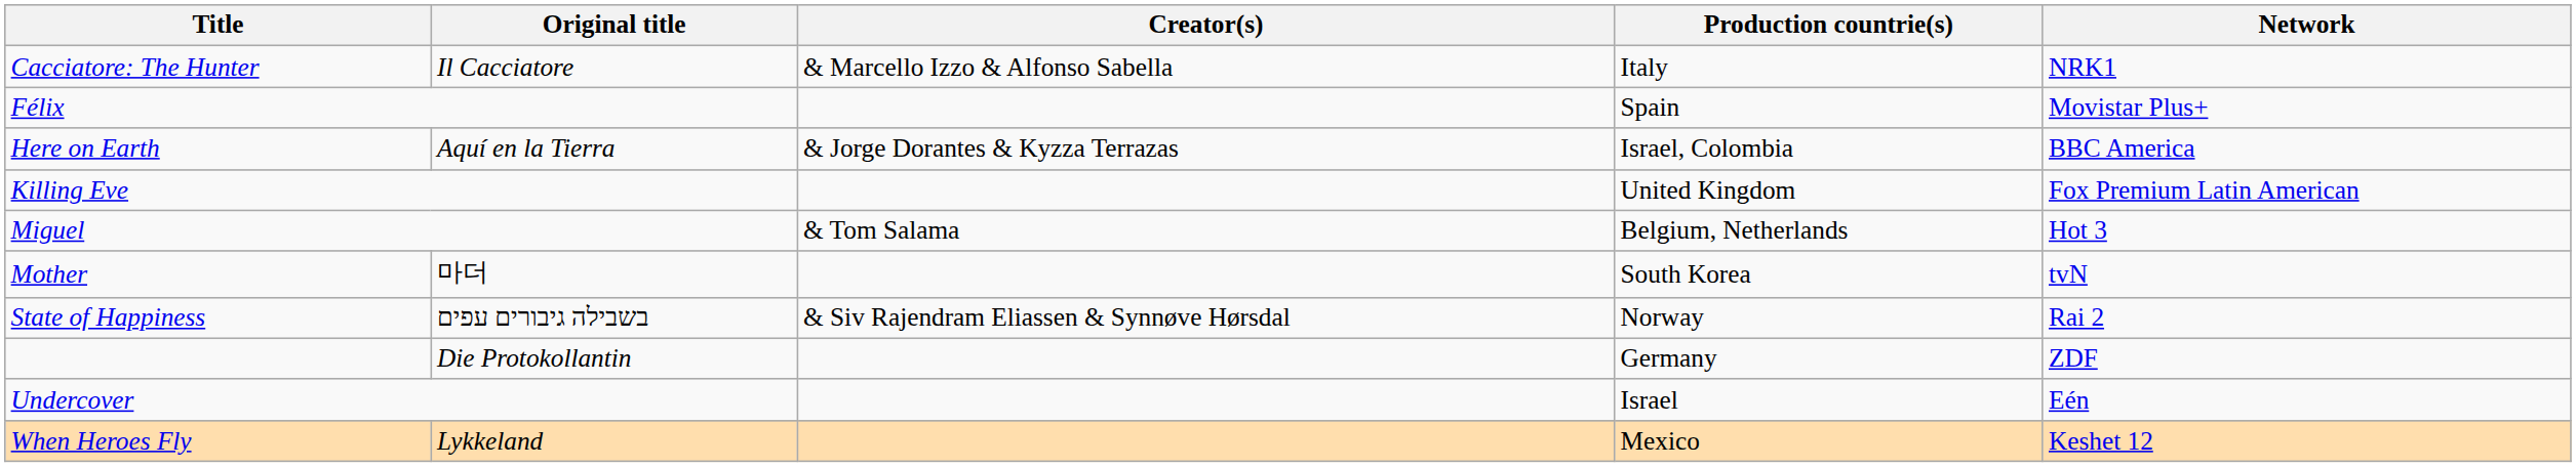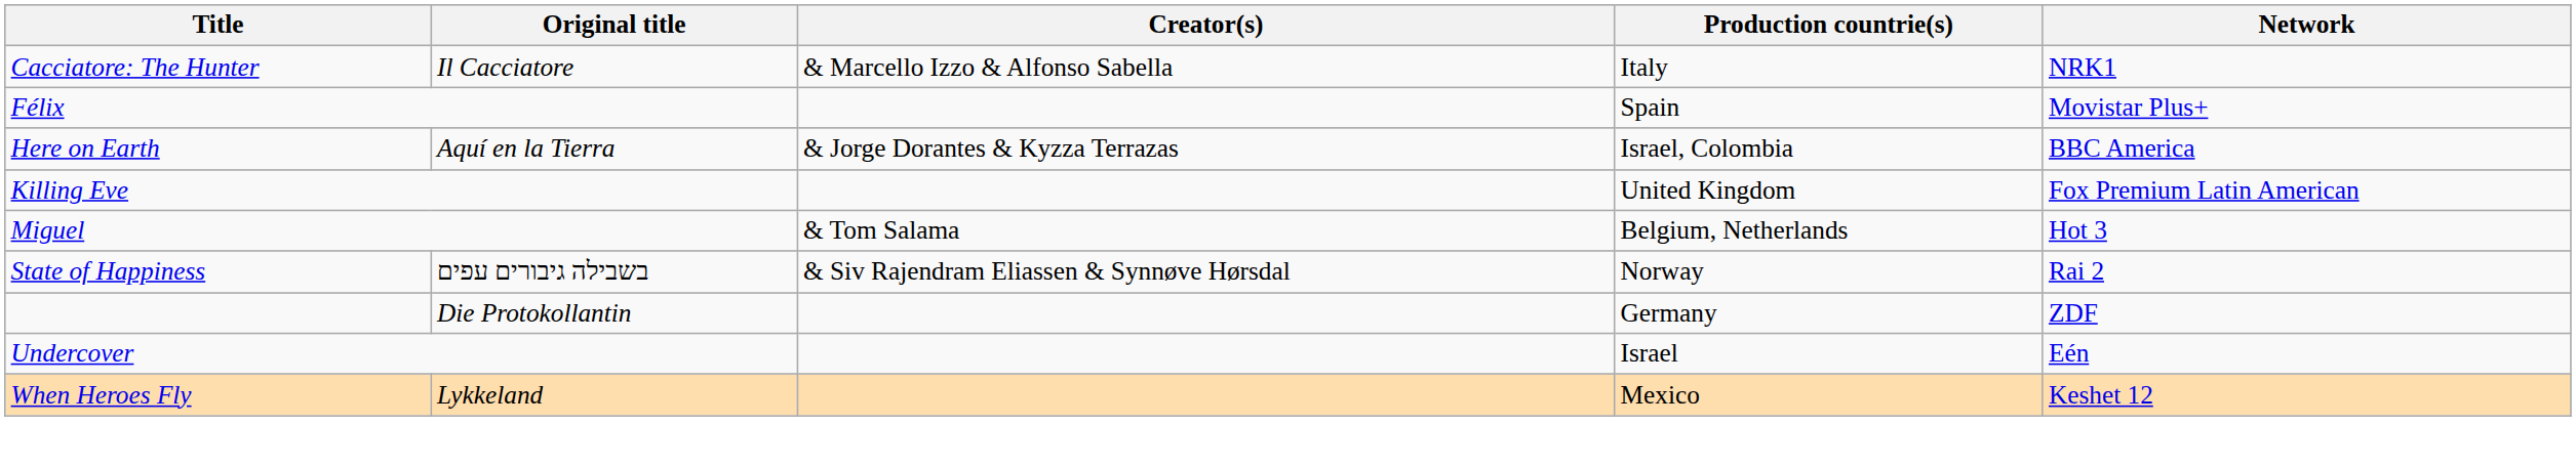- row: Mother | 마더 | South Korea | tvN
